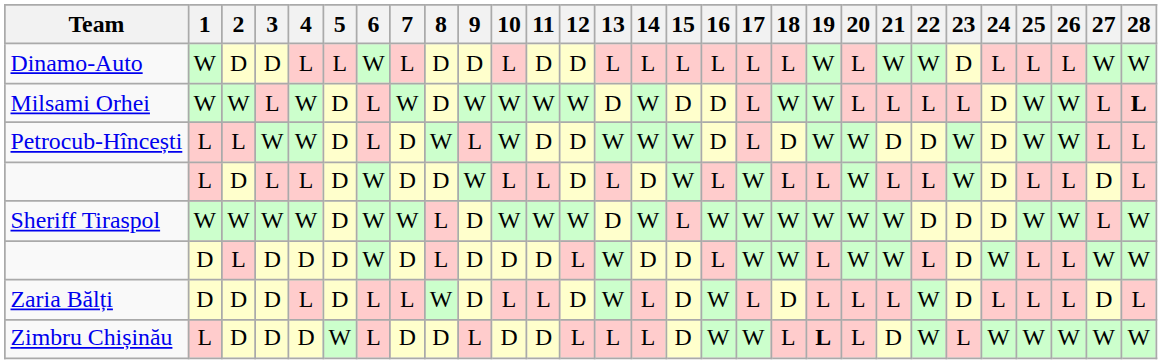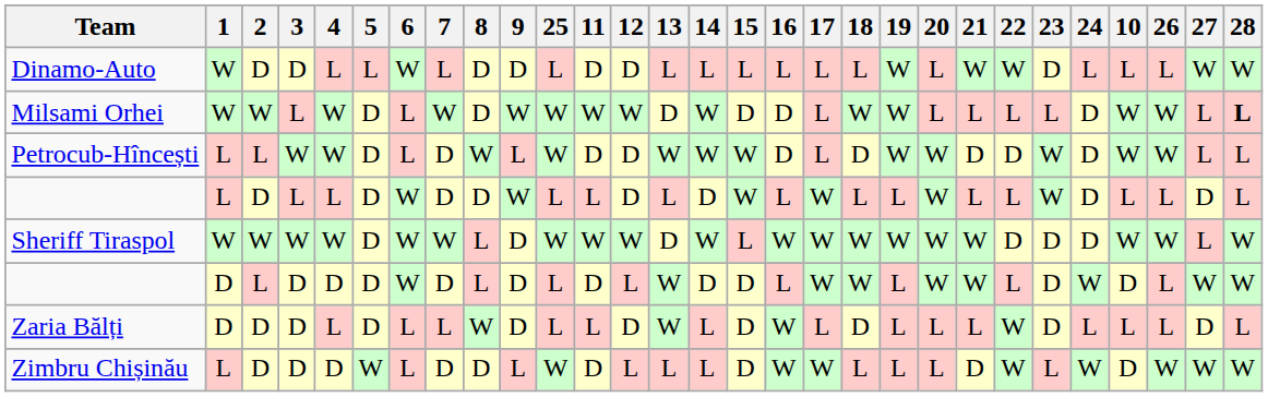columns swapped: 10 <-> 25
Zimbru Chișinău | 19: bold -> normal
